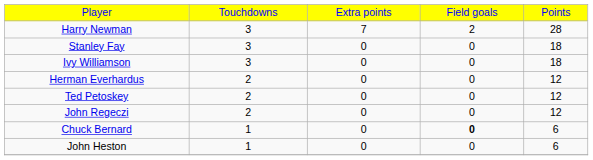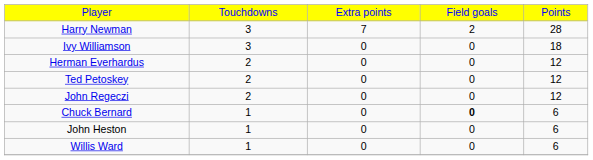- row: Stanley Fay | 3 | 0 | 0 | 18
+ row: Willis Ward | 1 | 0 | 0 | 6
